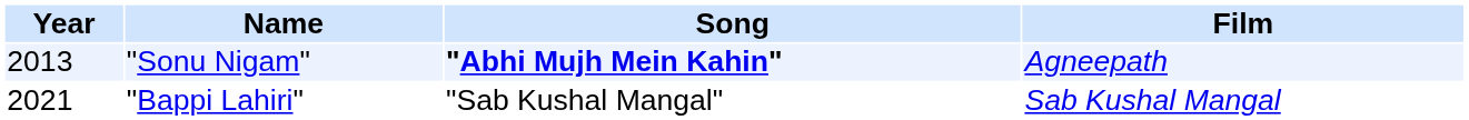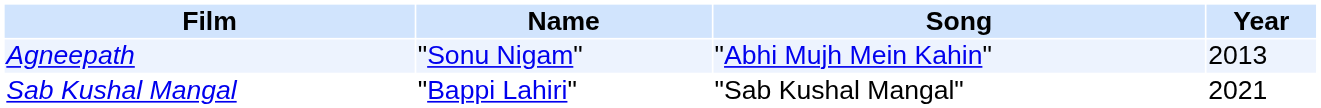columns swapped: Year <-> Film
"Sonu Nigam" | Song: bold -> normal
